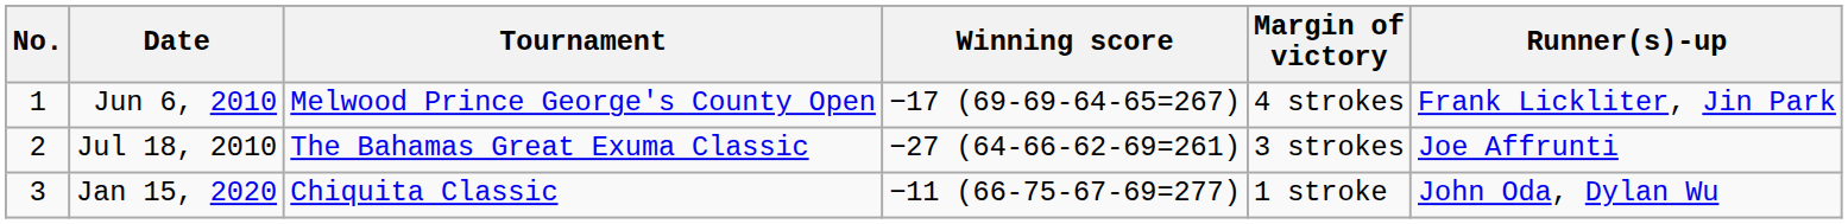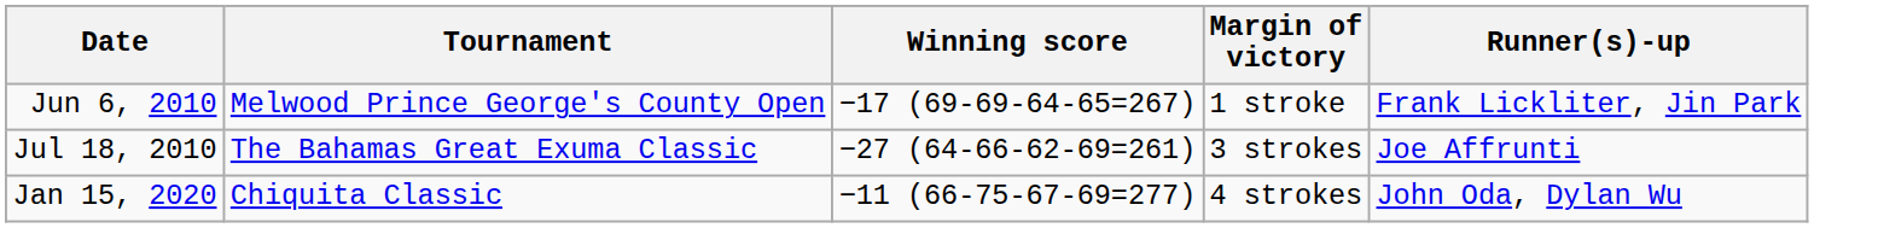- column: No. | 1 | 2 | 3
Jun 6, 2010 | Margin of victory: 4 strokes -> 1 stroke
Jan 15, 2020 | Margin of victory: 1 stroke -> 4 strokes
